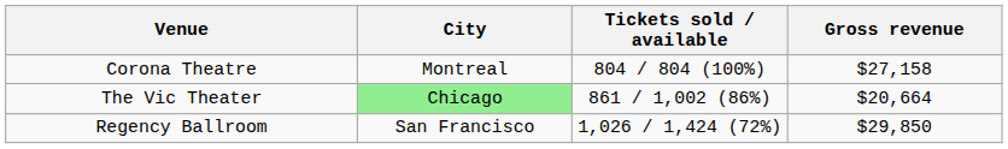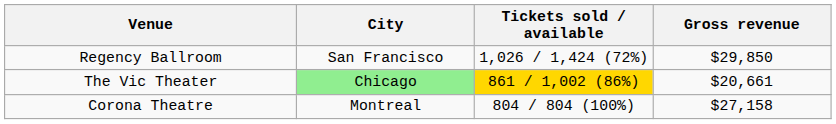rows swapped: Corona Theatre <-> Regency Ballroom
The Vic Theater | Tickets sold / available: no background -> gold background
The Vic Theater | Gross revenue: $20,664 -> $20,661
